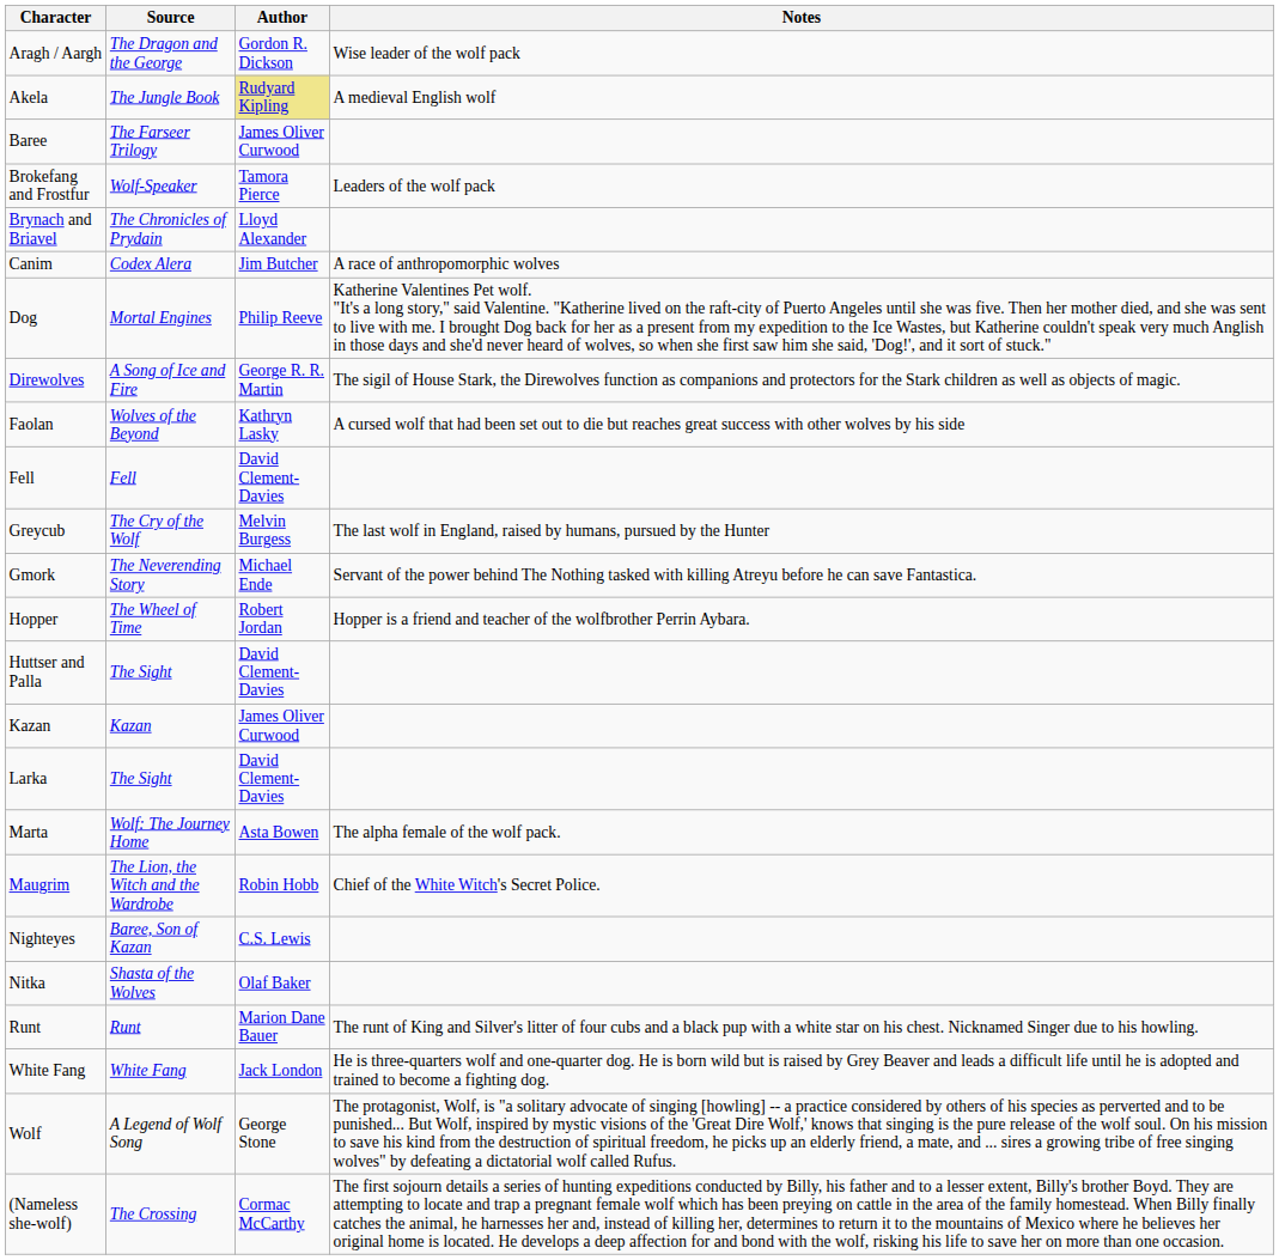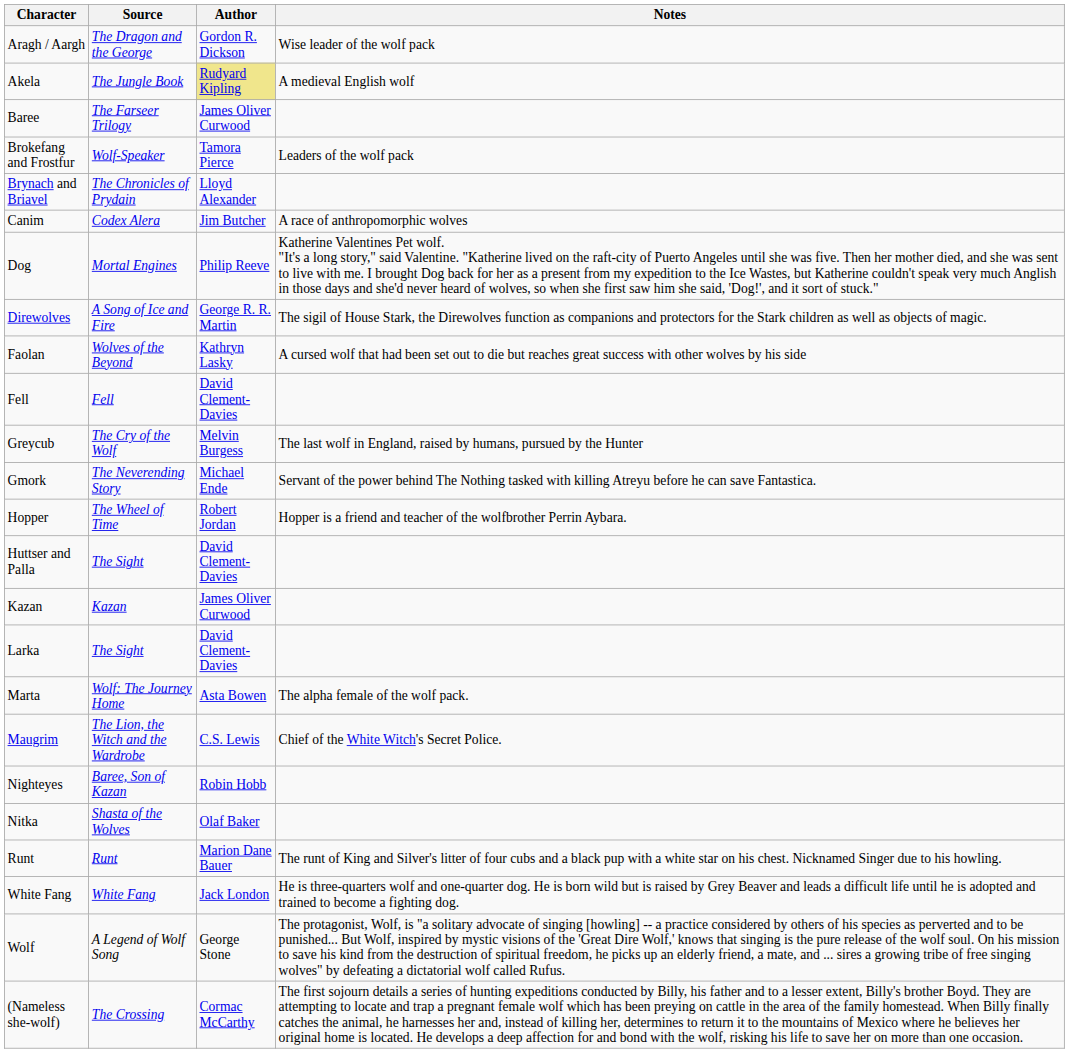Maugrim | Author: Robin Hobb -> C.S. Lewis
Nighteyes | Author: C.S. Lewis -> Robin Hobb
